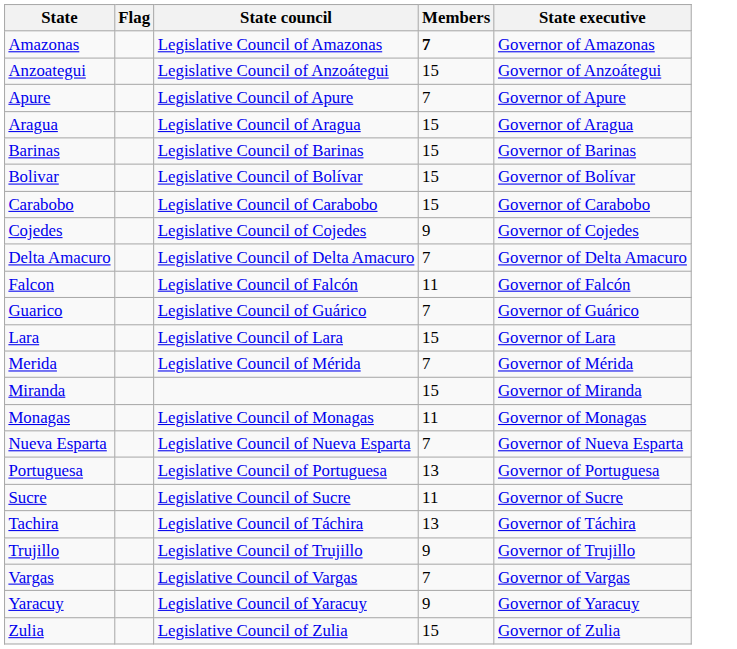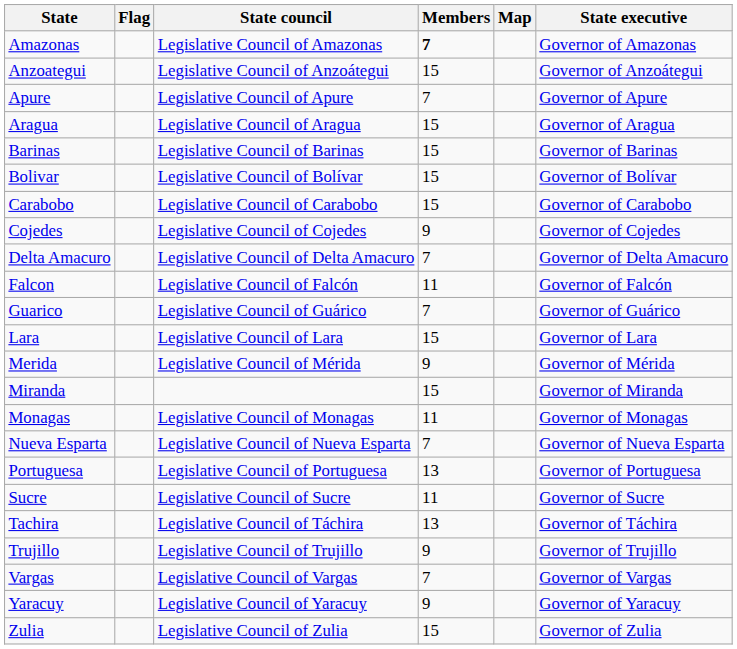+ column: Map
Merida | Members: 7 -> 9
